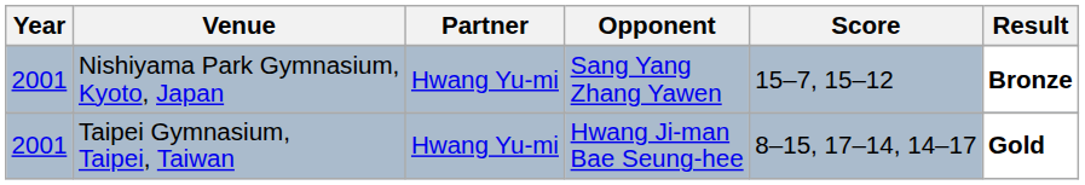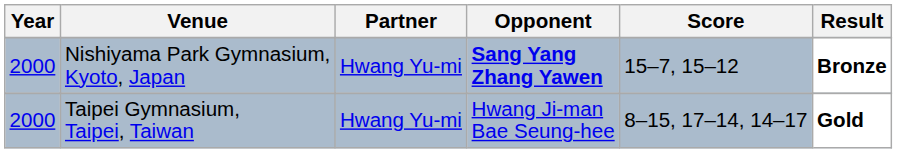Nishiyama Park Gymnasium, Kyoto, Japan | Year: 2001 -> 2000
Nishiyama Park Gymnasium, Kyoto, Japan | Opponent: normal -> bold
Taipei Gymnasium, Taipei, Taiwan | Year: 2001 -> 2000
